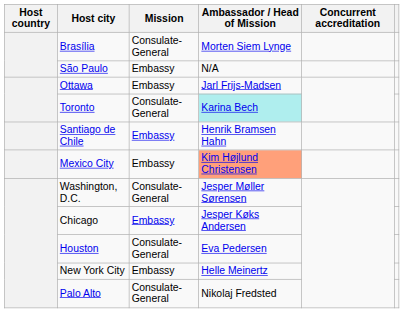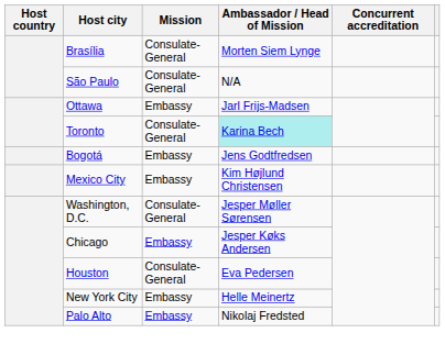São Paulo | Mission: Embassy -> Consulate-General
- row: Santiago de Chile | Embassy | Henrik Bramsen Hahn
+ row: Bogotá | Embassy | Jens Godtfredsen
Mexico City | Ambassador / Head of Mission: lightsalmon background -> no background
Palo Alto | Mission: Consulate-General -> Embassy
